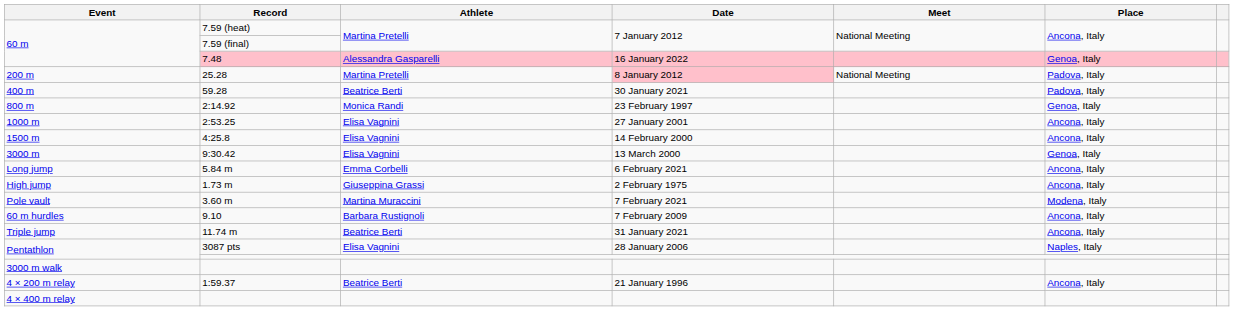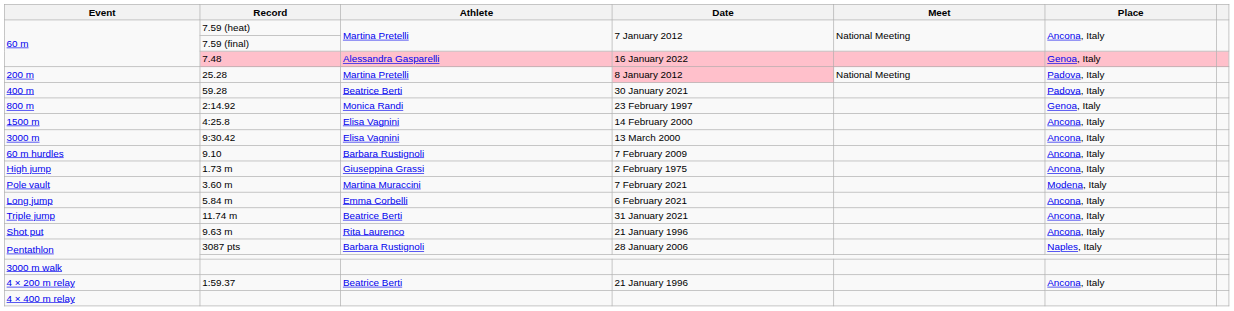- row: 1000 m | 2:53.25 | Elisa Vagnini | 27 January 2001 | Ancona, Italy
9:30.42 | Place: Genoa, Italy -> Ancona, Italy
rows swapped: 9.10 <-> 5.84 m
+ row: Shot put | 9.63 m | Rita Laurenco | 21 January 1996 | Ancona, Italy
3087 pts | Athlete: Elisa Vagnini -> Barbara Rustignoli
